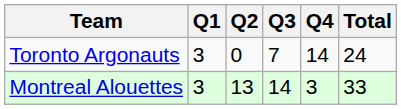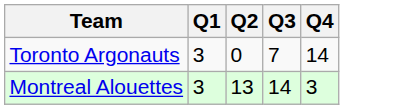- column: Total | 24 | 33
